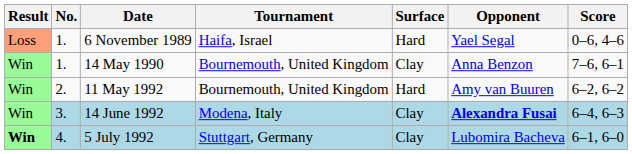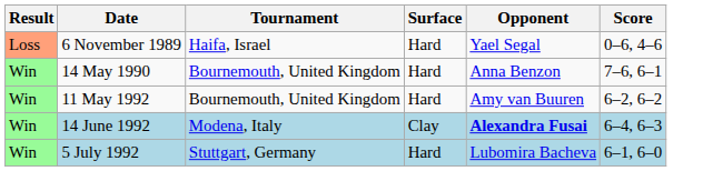- column: No. | 1. | 1. | 2. | 3. | 4.
14 May 1990 | Surface: Clay -> Hard
5 July 1992 | Result: bold -> normal
5 July 1992 | Surface: Clay -> Hard
